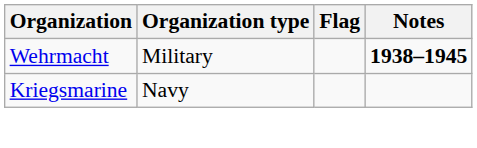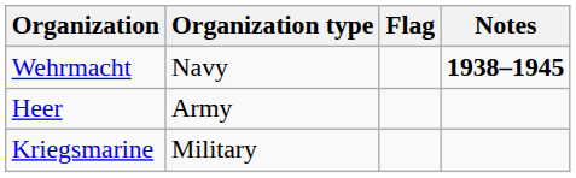Wehrmacht | Organization type: Military -> Navy
+ row: Heer | Army
Kriegsmarine | Organization type: Navy -> Military
